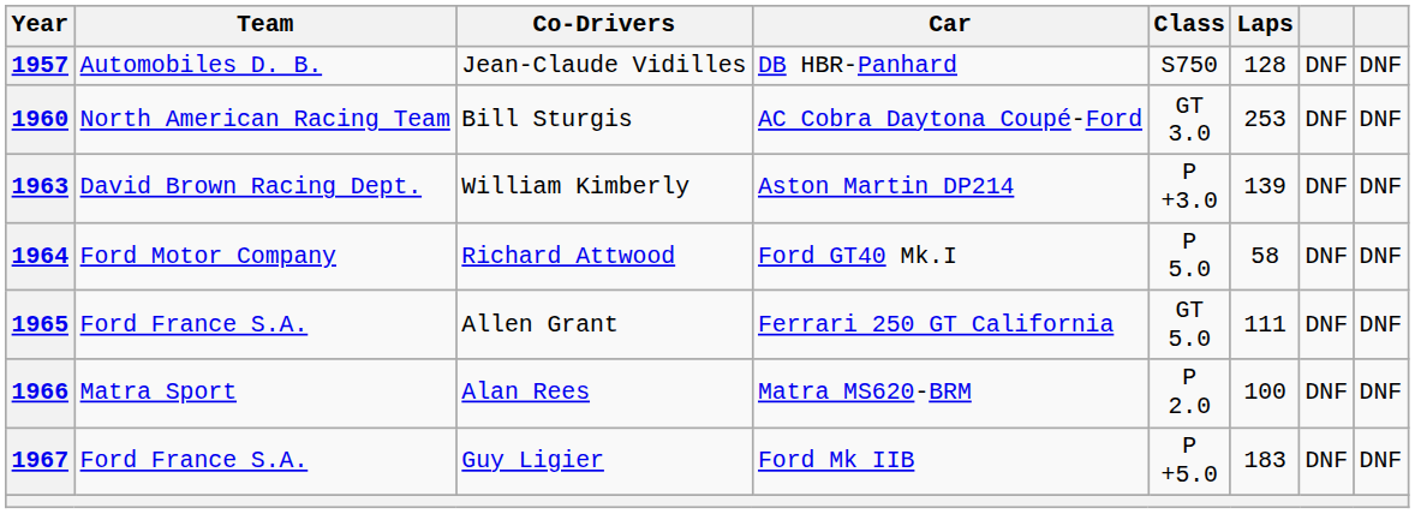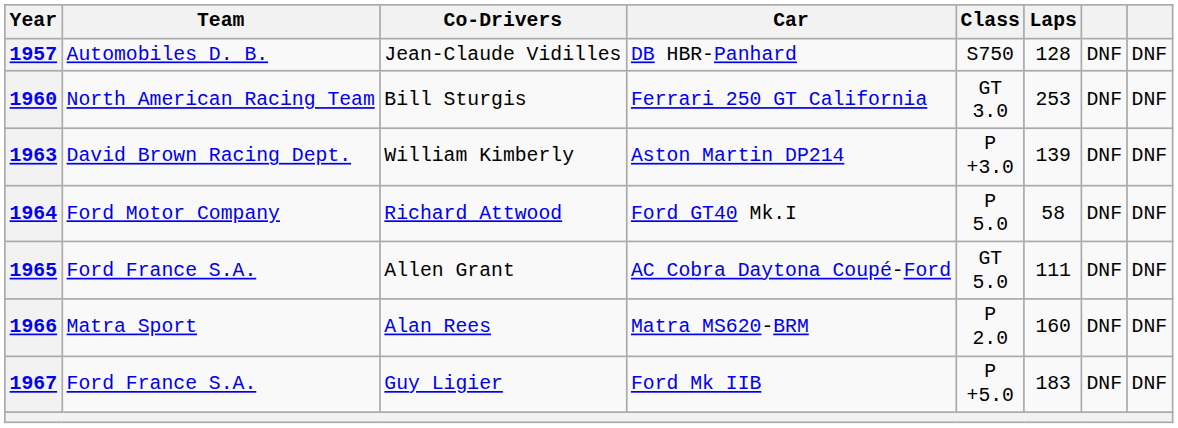1960 | Car: AC Cobra Daytona Coupé-Ford -> Ferrari 250 GT California
1965 | Car: Ferrari 250 GT California -> AC Cobra Daytona Coupé-Ford
1966 | Laps: 100 -> 160
